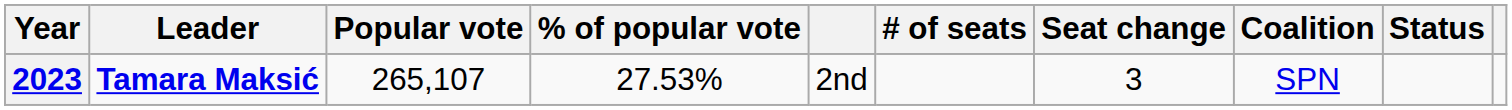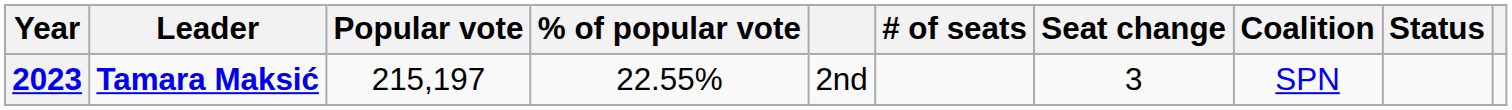2023 | Popular vote: 265,107 -> 215,197
2023 | % of popular vote: 27.53% -> 22.55%
